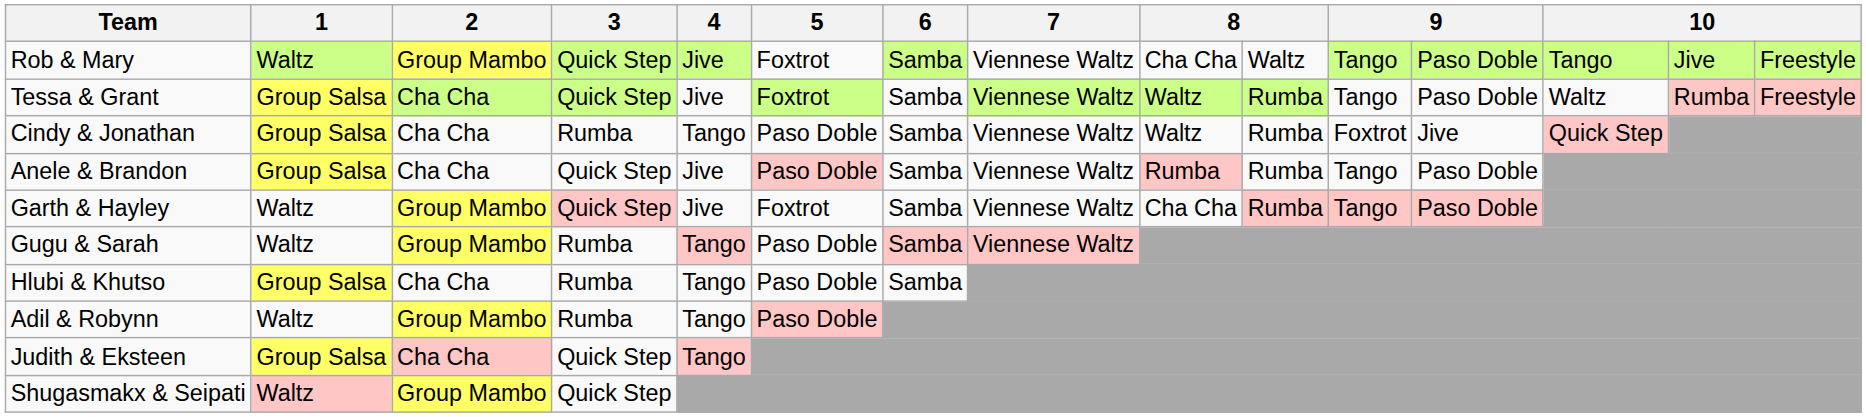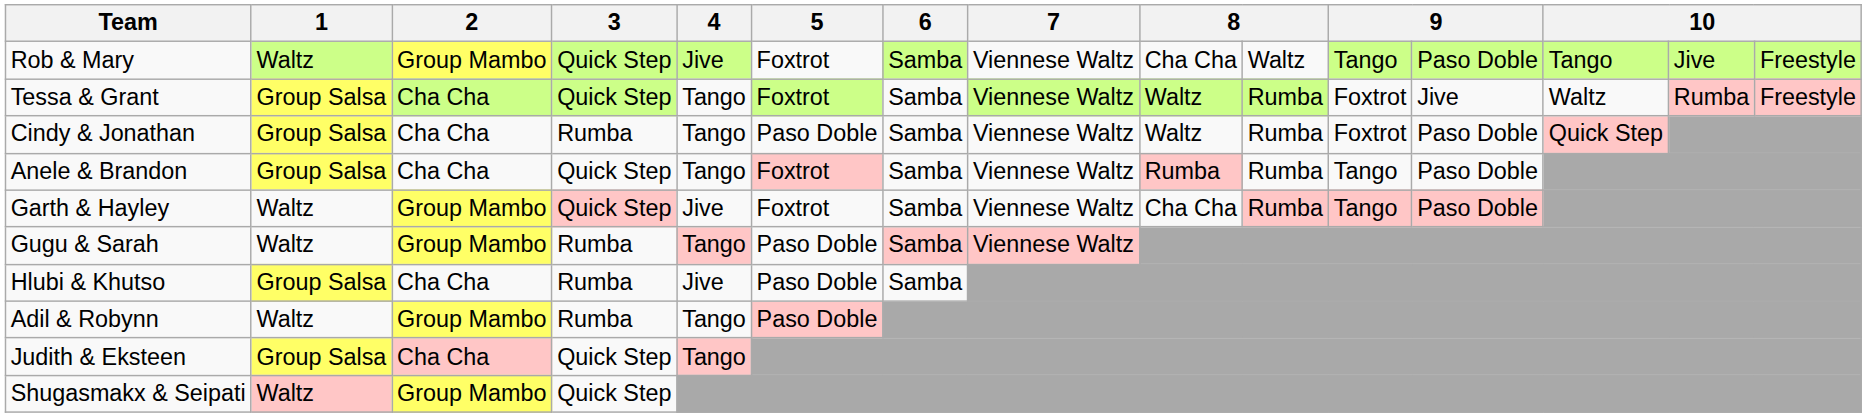Tessa & Grant | 4: Jive -> Tango
Tessa & Grant | column 11: Tango -> Foxtrot
Tessa & Grant | column 12: Paso Doble -> Jive
Cindy & Jonathan | column 12: Jive -> Paso Doble
Anele & Brandon | 4: Jive -> Tango
Anele & Brandon | 5: Paso Doble -> Foxtrot
Hlubi & Khutso | 4: Tango -> Jive
